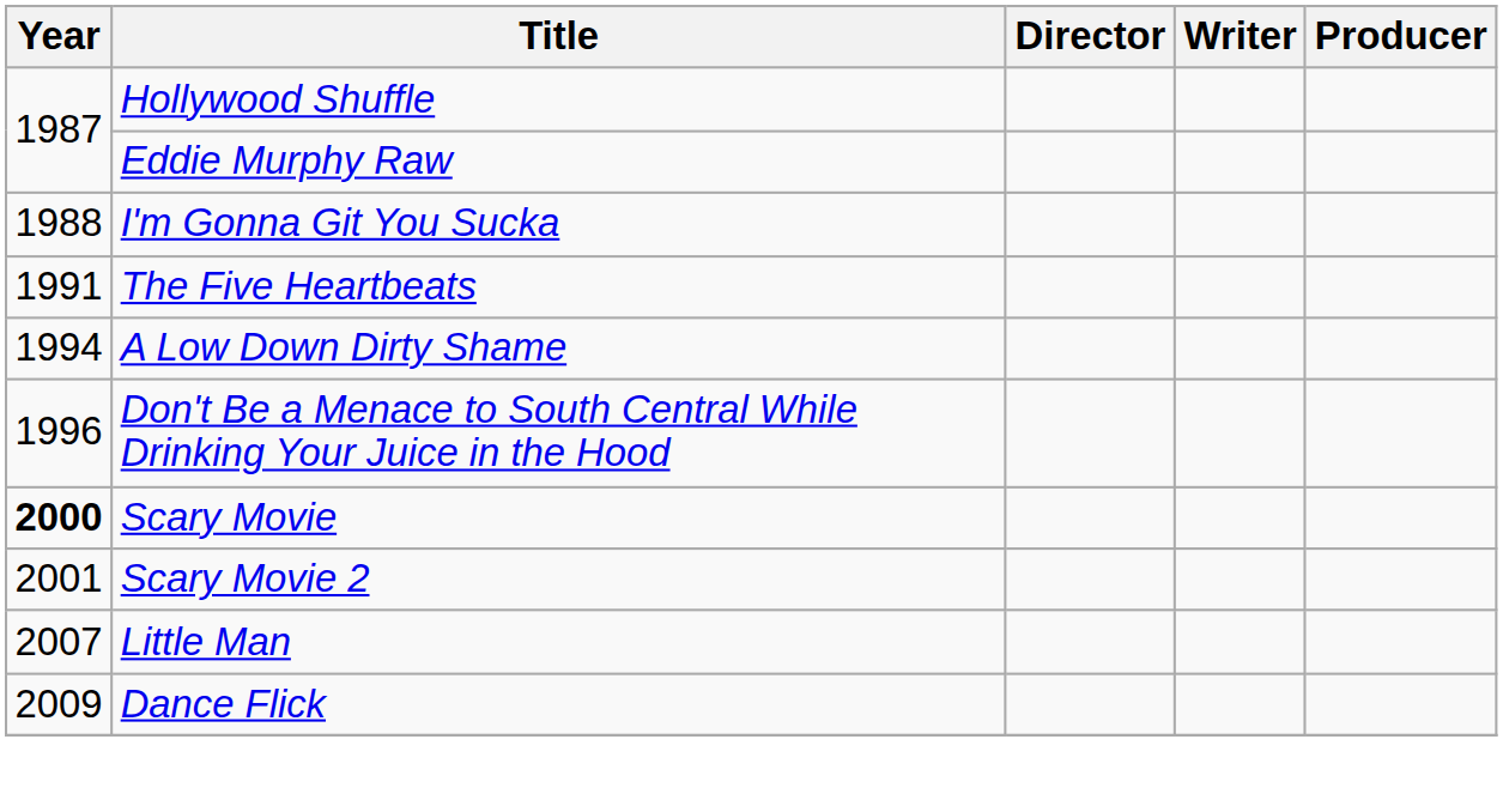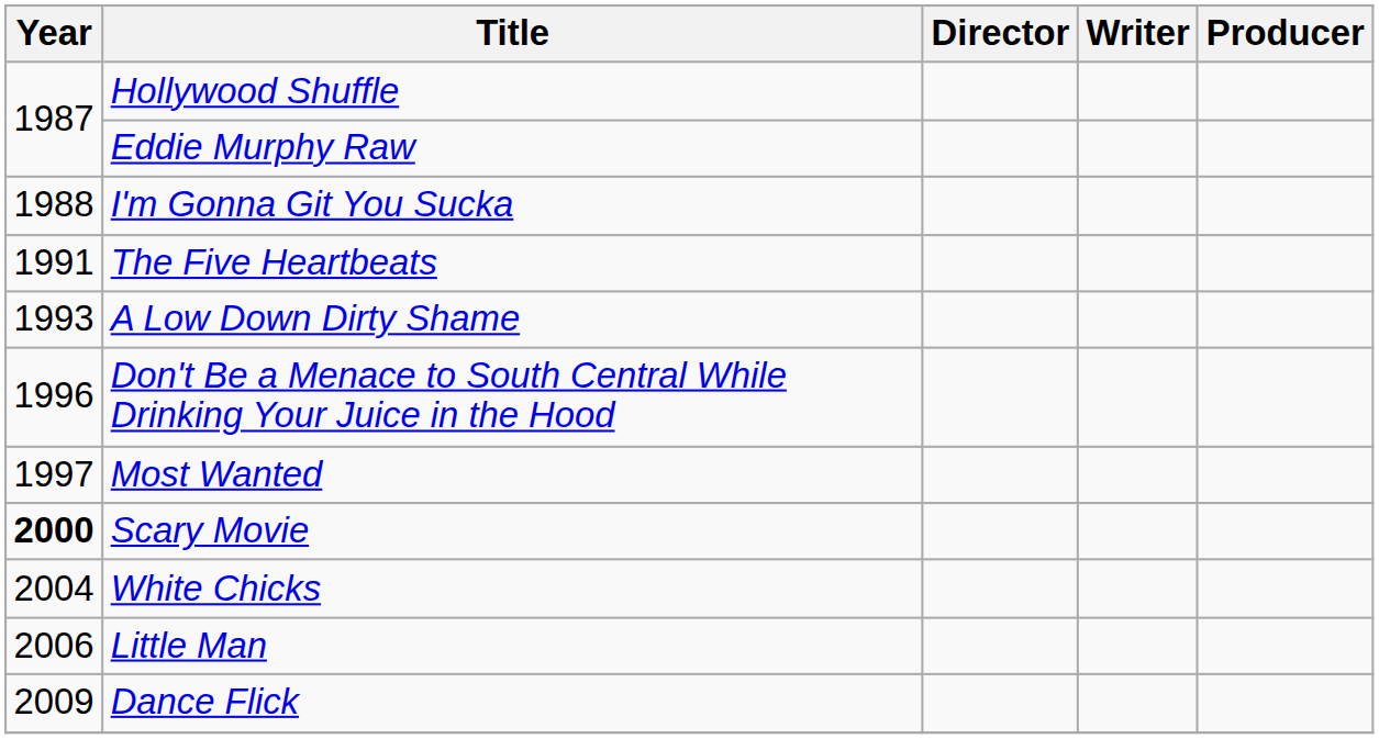A Low Down Dirty Shame | Year: 1994 -> 1993
+ row: 1997 | Most Wanted
- row: 2001 | Scary Movie 2
+ row: 2004 | White Chicks
Little Man | Year: 2007 -> 2006
